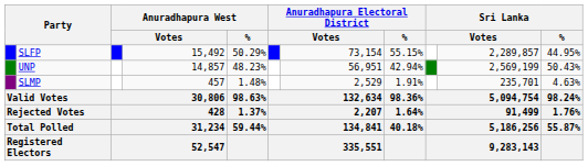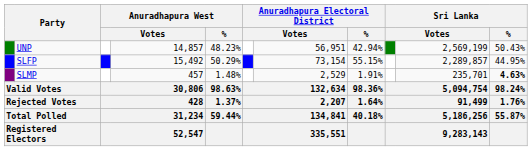rows swapped: SLFP <-> UNP
SLMP | Sri Lanka / %: normal -> bold
